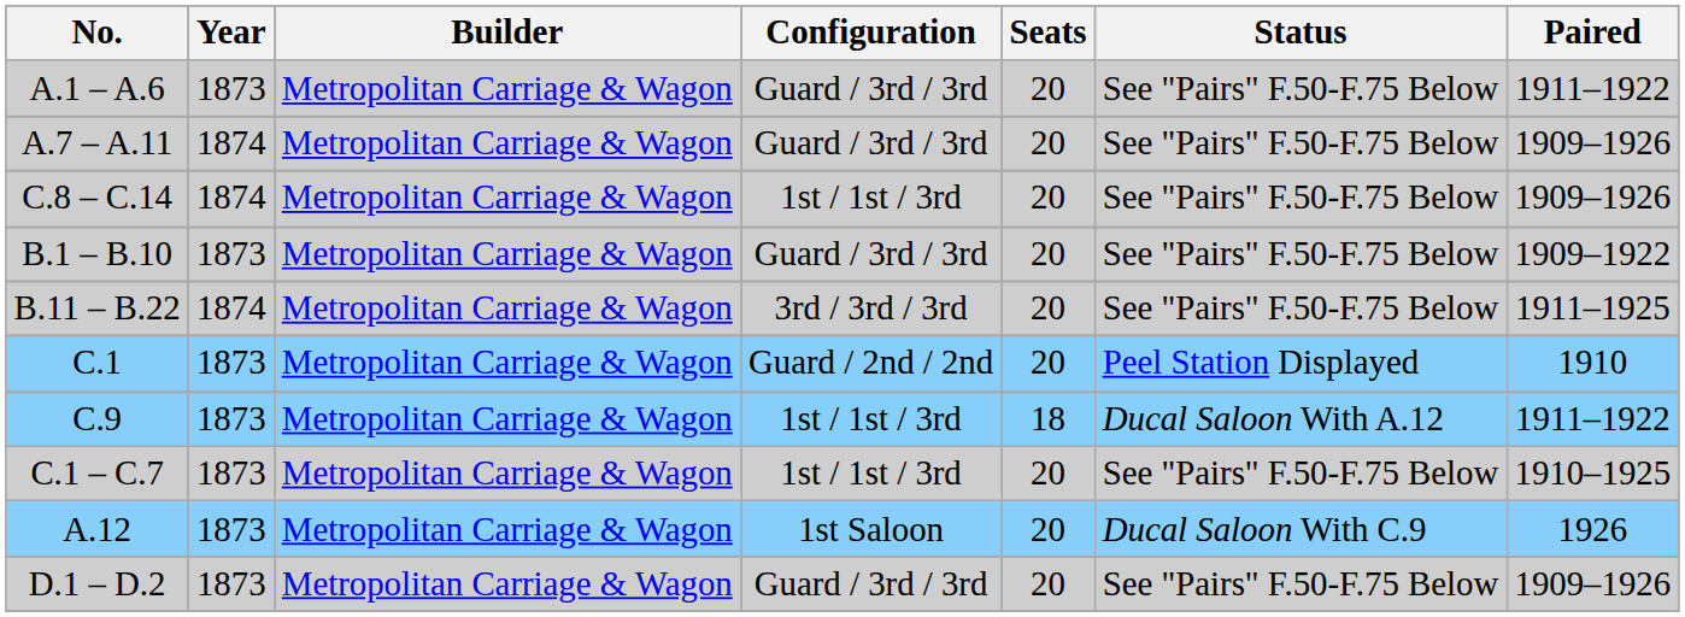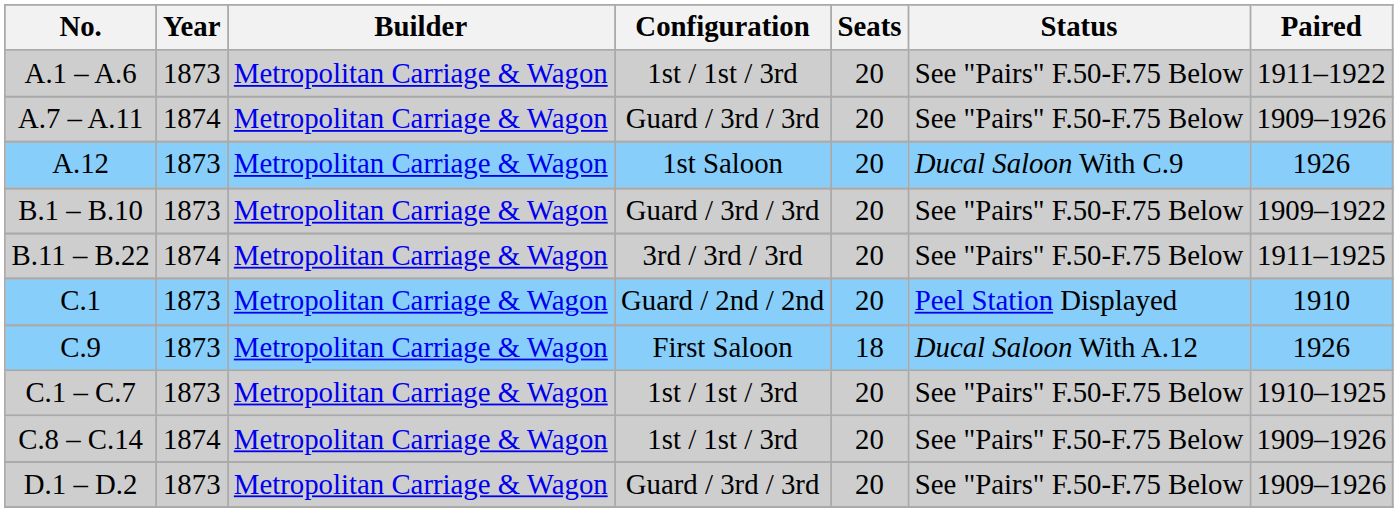A.1 – A.6 | Configuration: Guard / 3rd / 3rd -> 1st / 1st / 3rd
rows swapped: A.12 <-> C.8 – C.14
C.9 | Configuration: 1st / 1st / 3rd -> First Saloon
C.9 | Paired: 1911–1922 -> 1926
